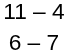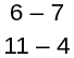rows swapped: 6 – 7 <-> 11 – 4
